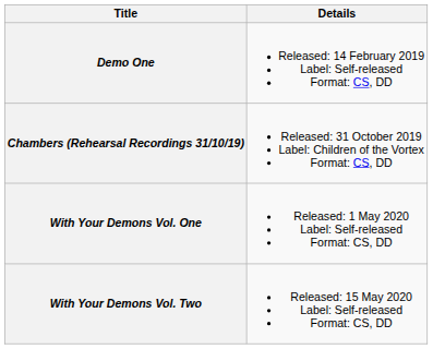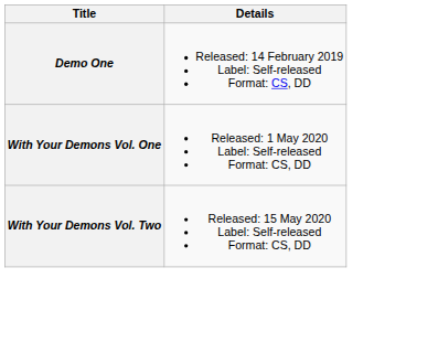- row: Chambers (Rehearsal Recordings 31/10/19) | Released: 31 October 2019 Label: Children of the Vortex Format: CS, DD
